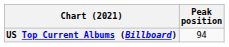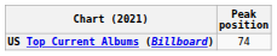US Top Current Albums (Billboard) | Peak position: 94 -> 74
